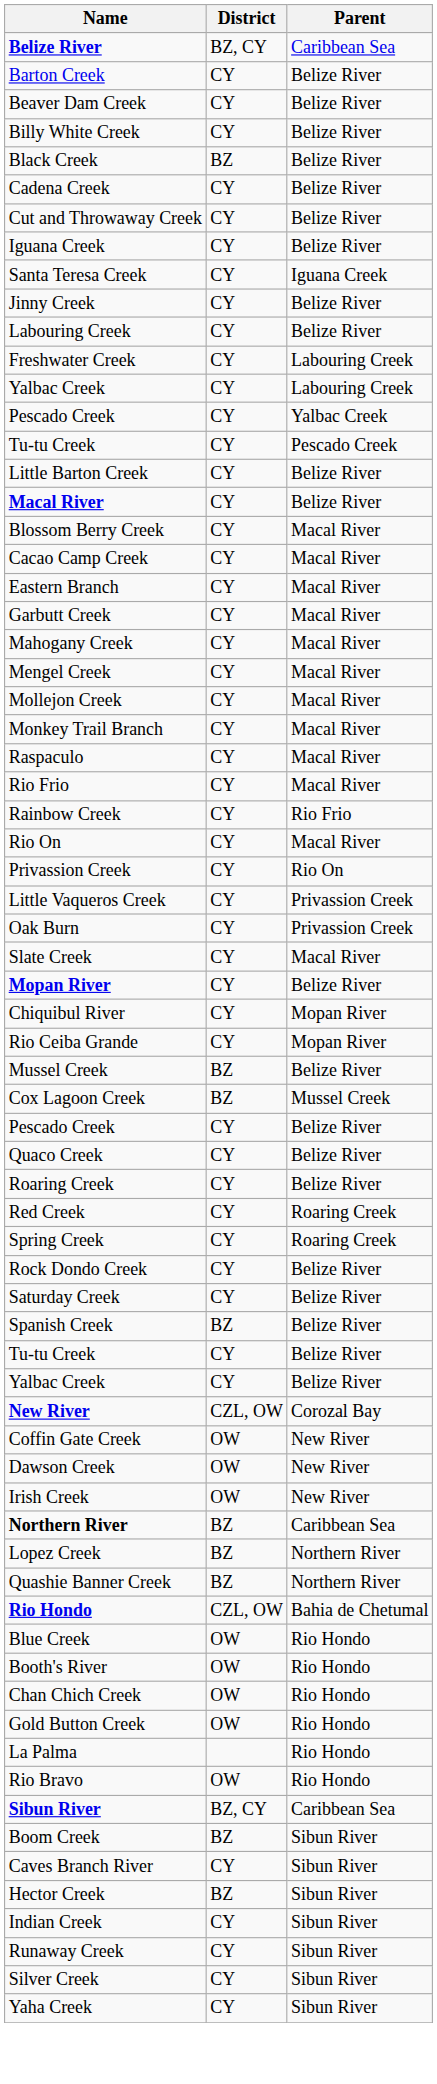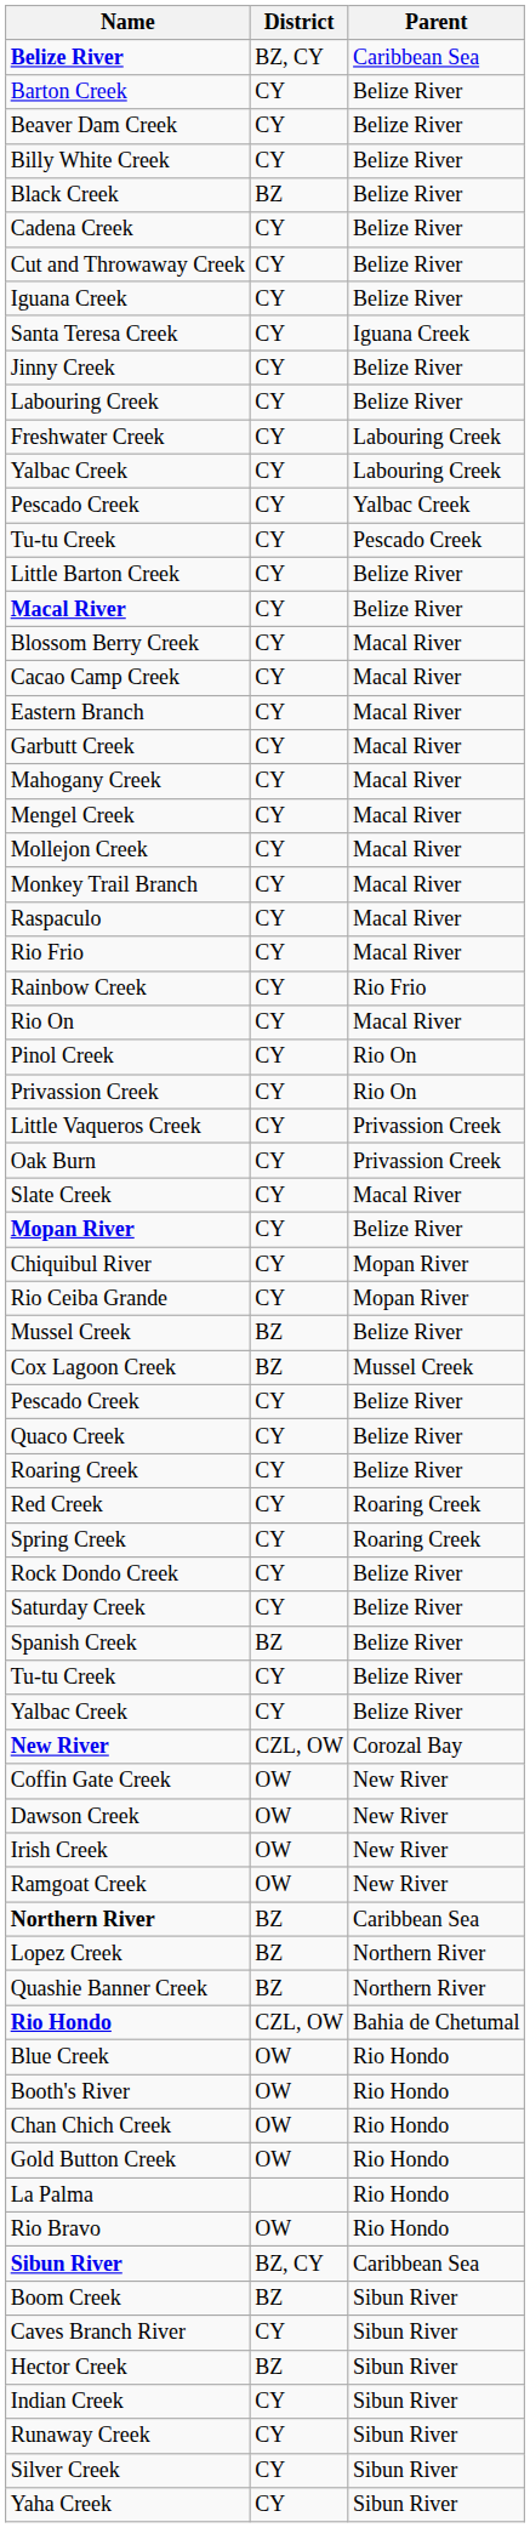+ row: Pinol Creek | CY | Rio On
+ row: Ramgoat Creek | OW | New River
